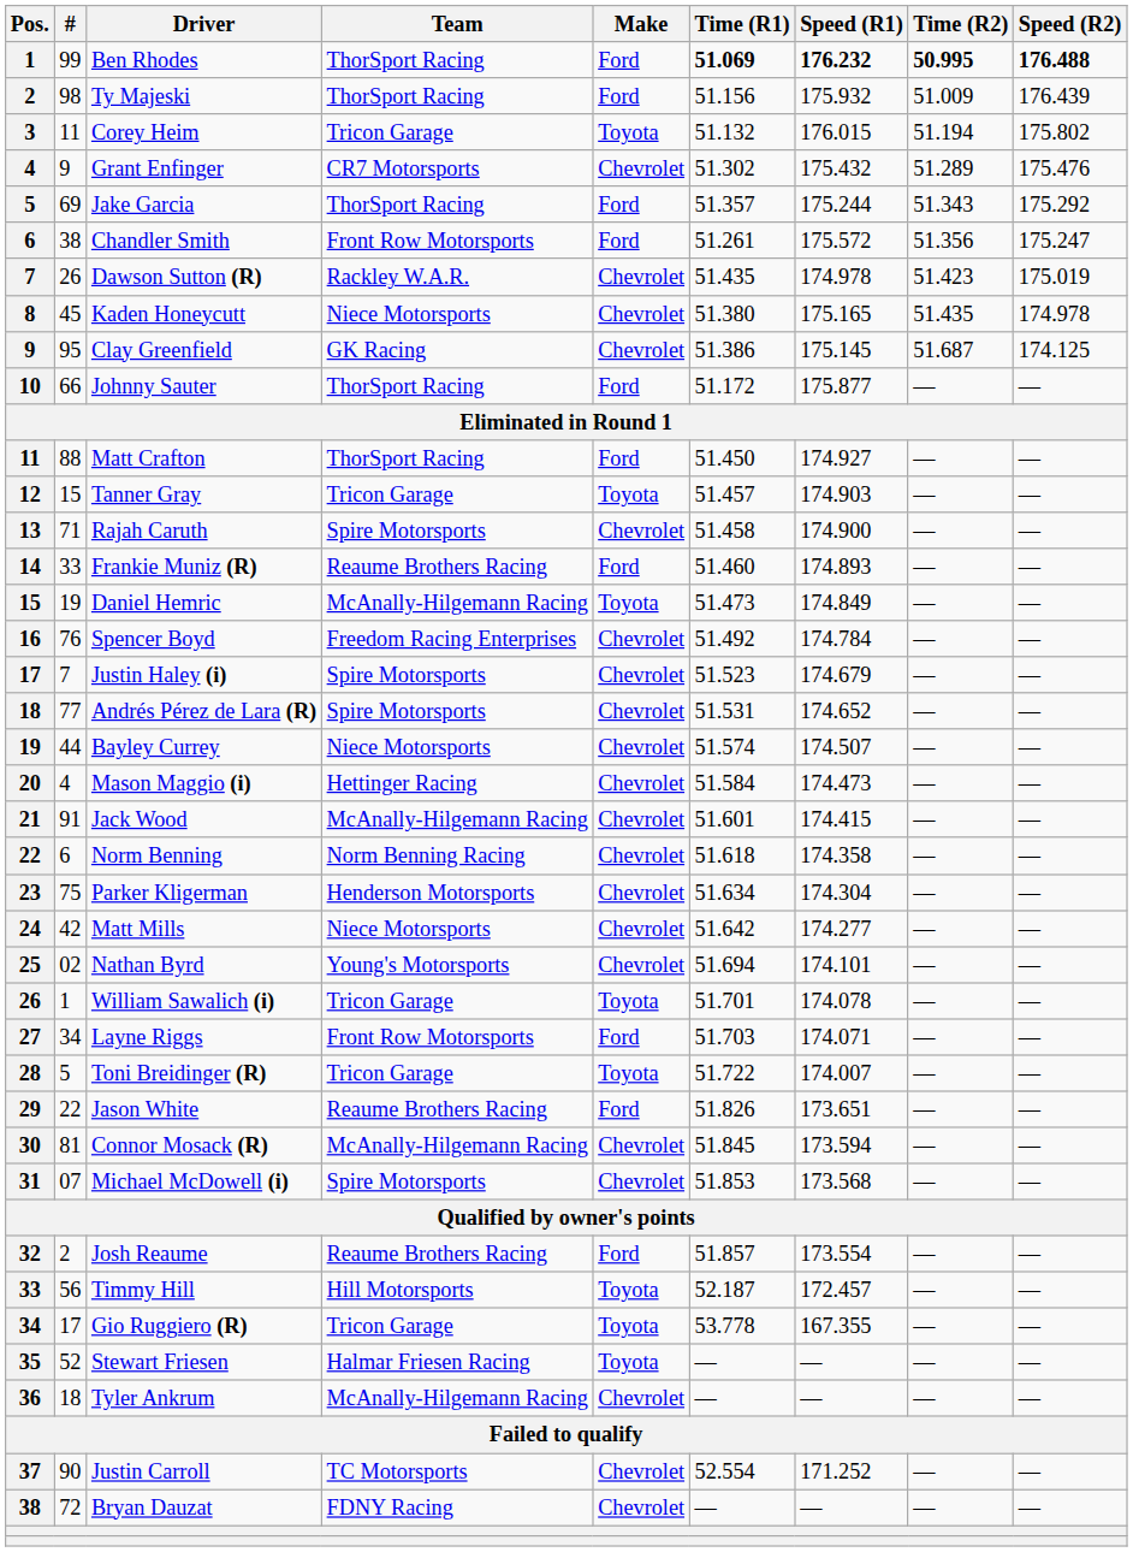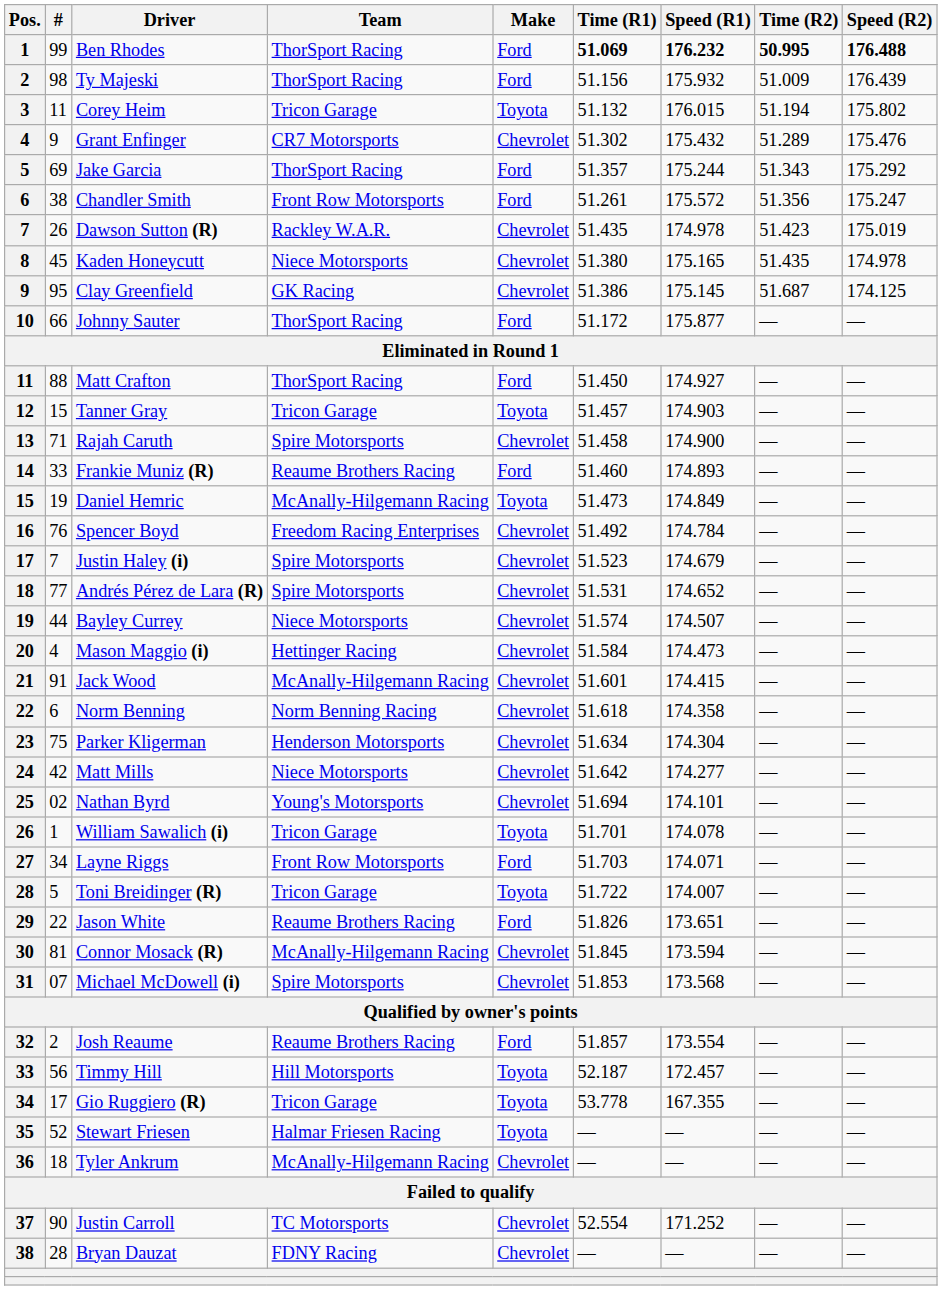Bryan Dauzat | #: 72 -> 28
